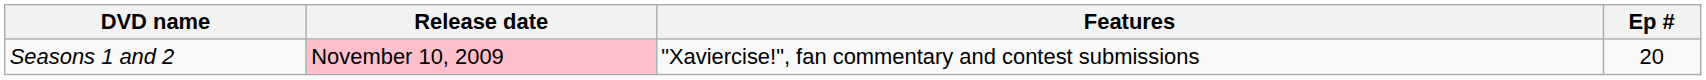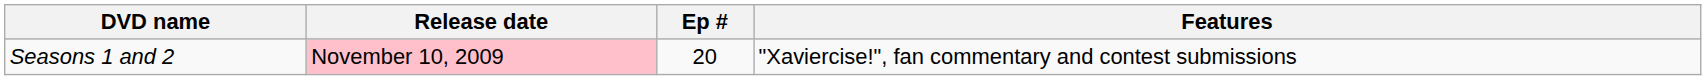columns swapped: Ep # <-> Features
